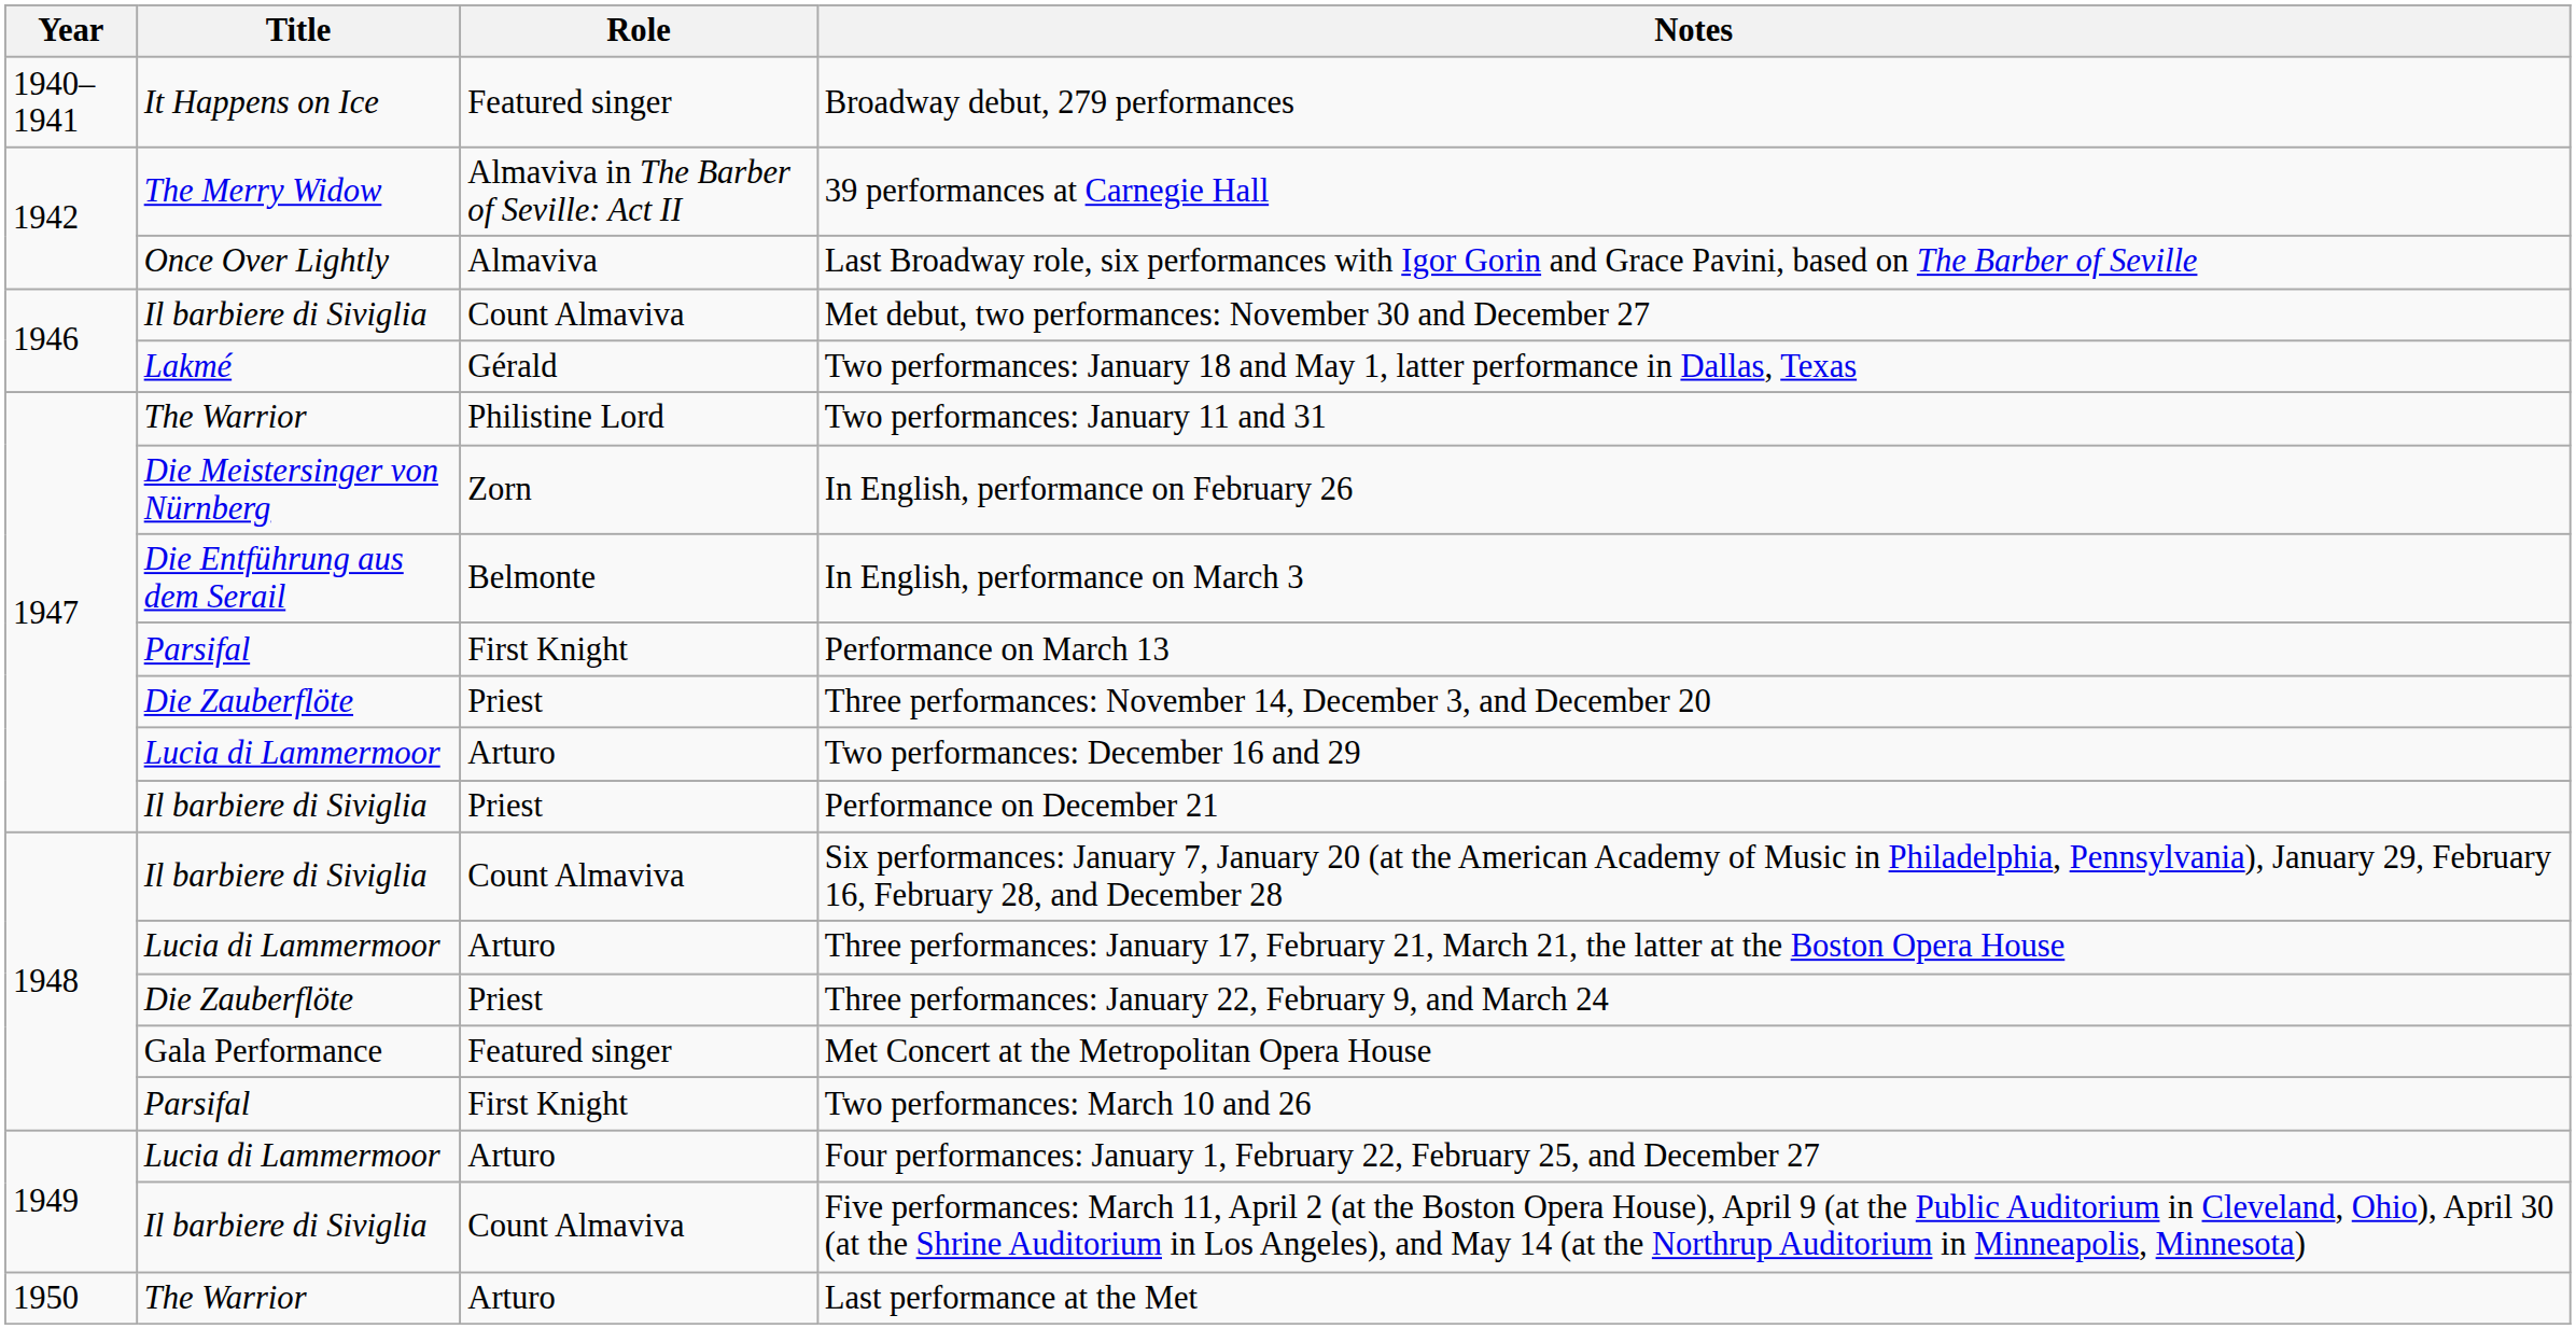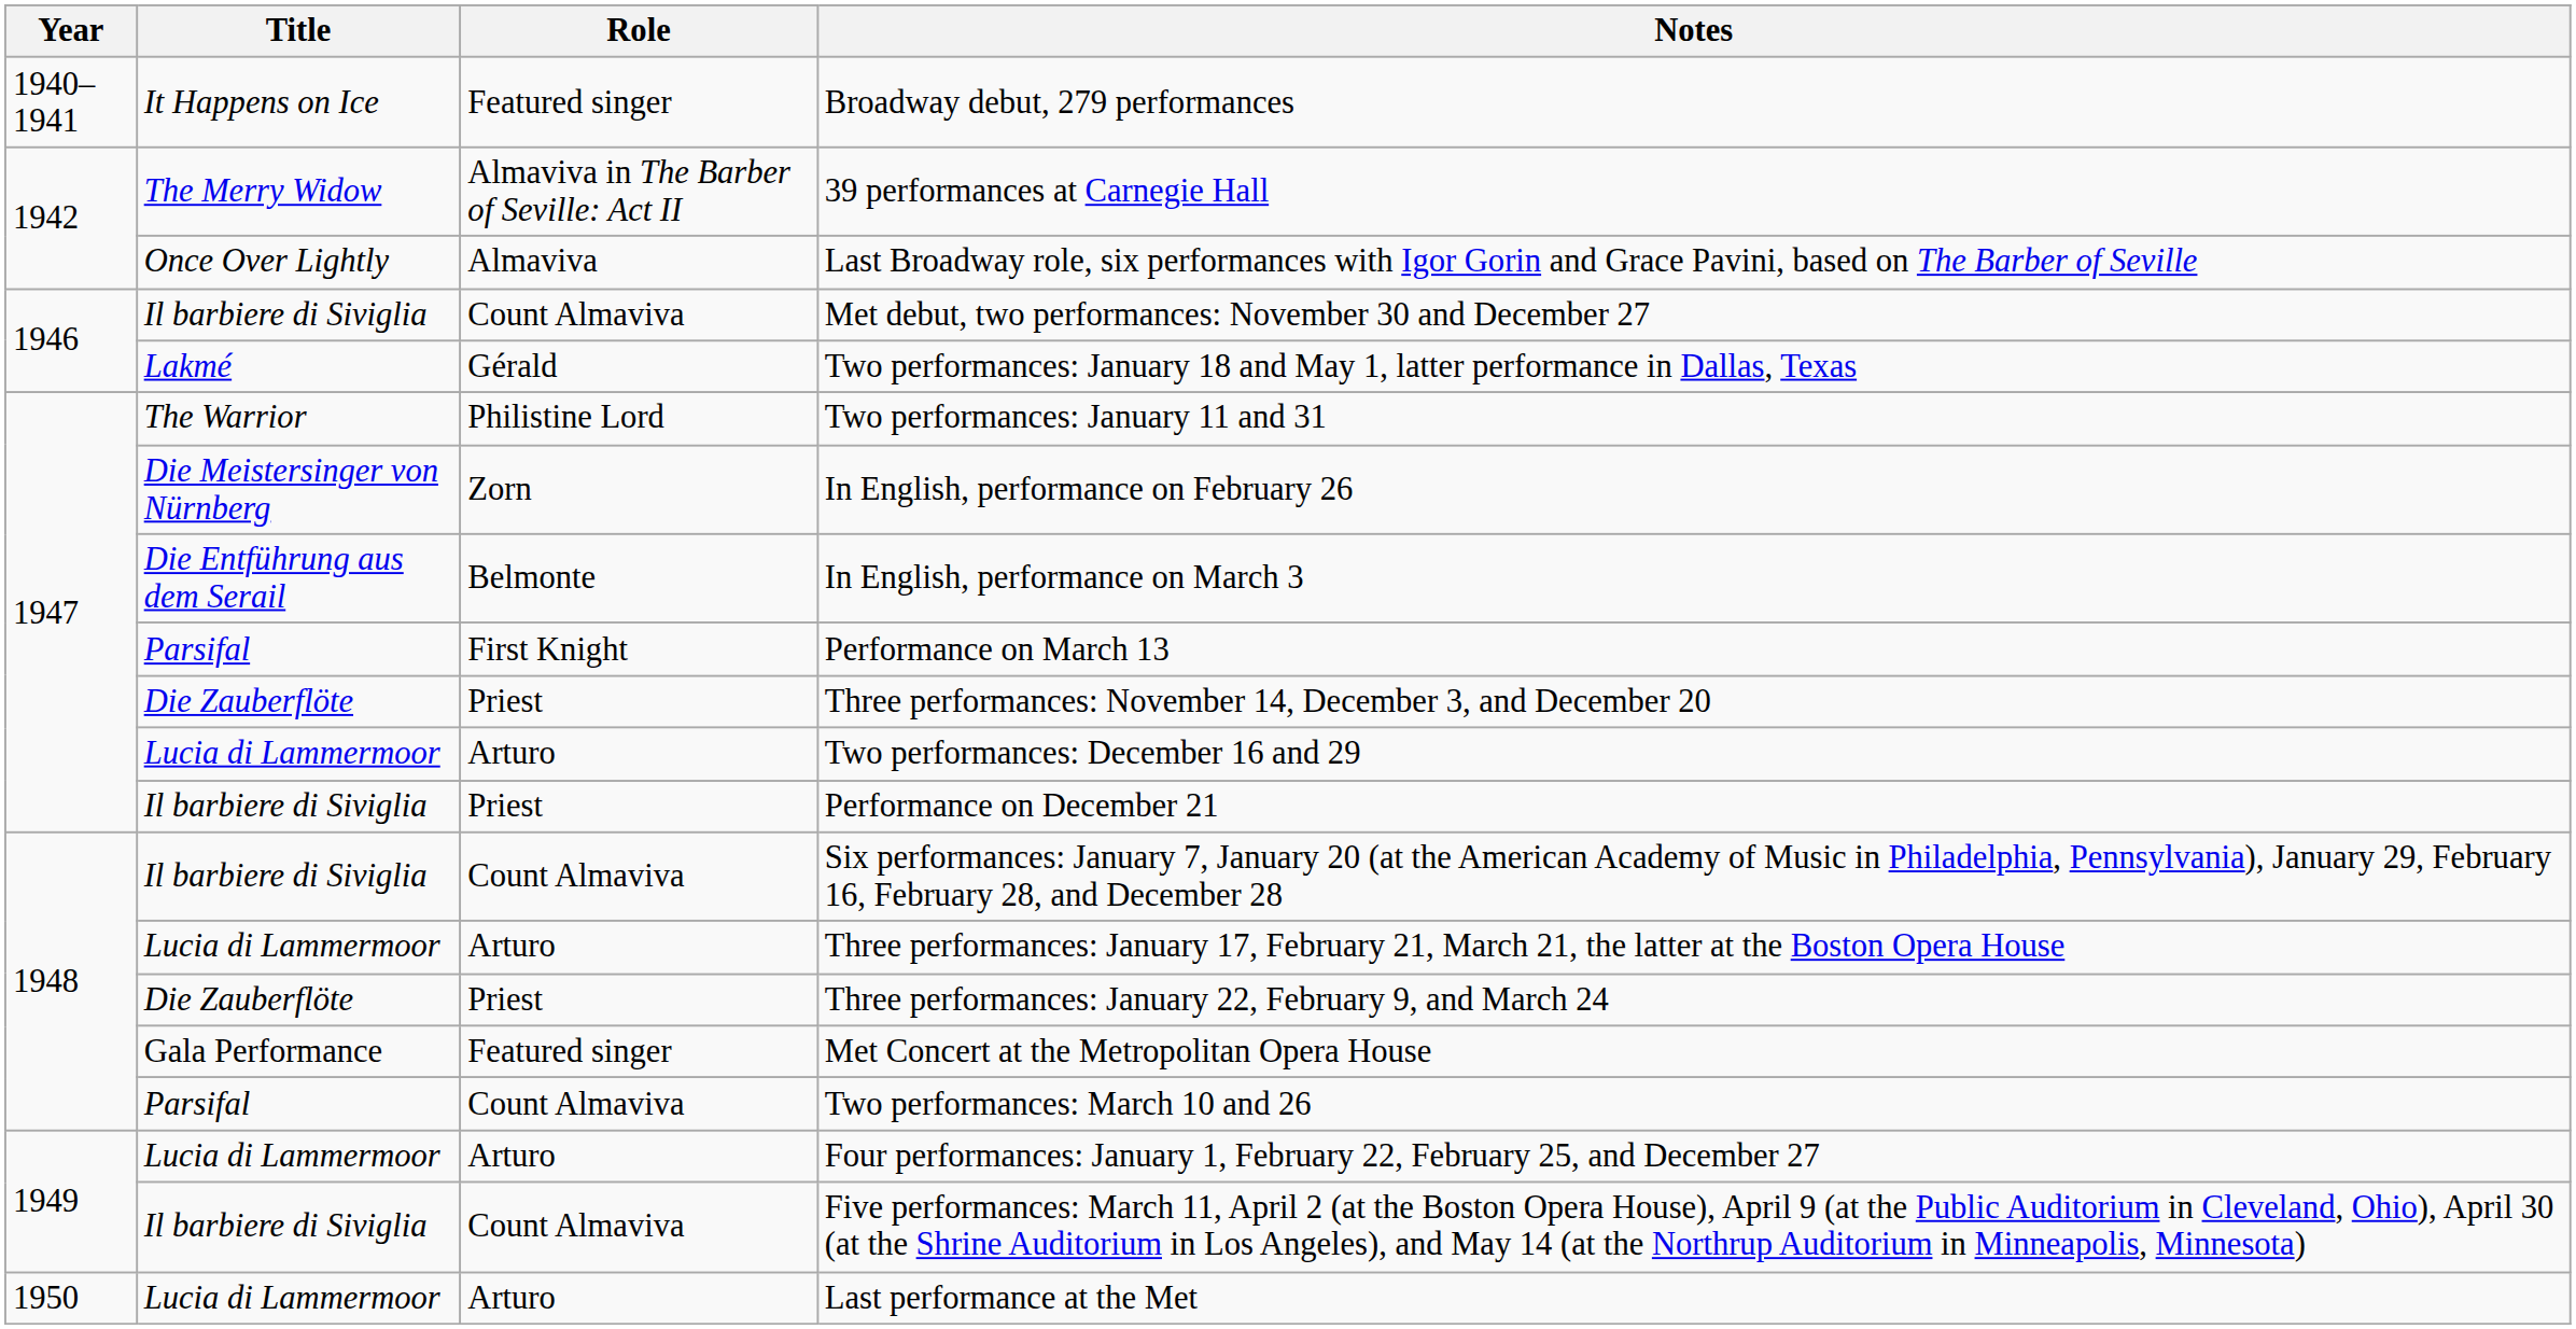Two performances: March 10 and 26 | Role: First Knight -> Count Almaviva
Last performance at the Met | Title: The Warrior -> Lucia di Lammermoor
